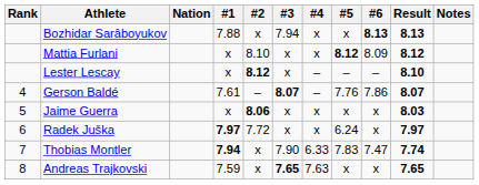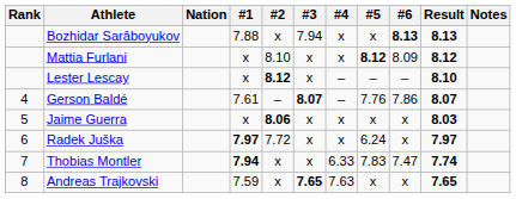Thobias Montler | #3: 7.90 -> x
